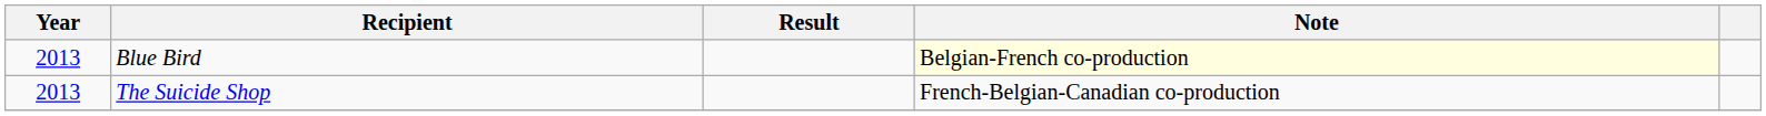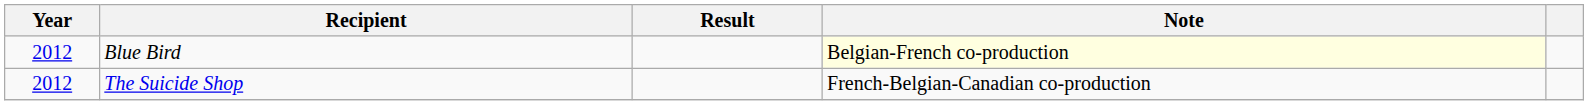Blue Bird | Year: 2013 -> 2012
The Suicide Shop | Year: 2013 -> 2012
